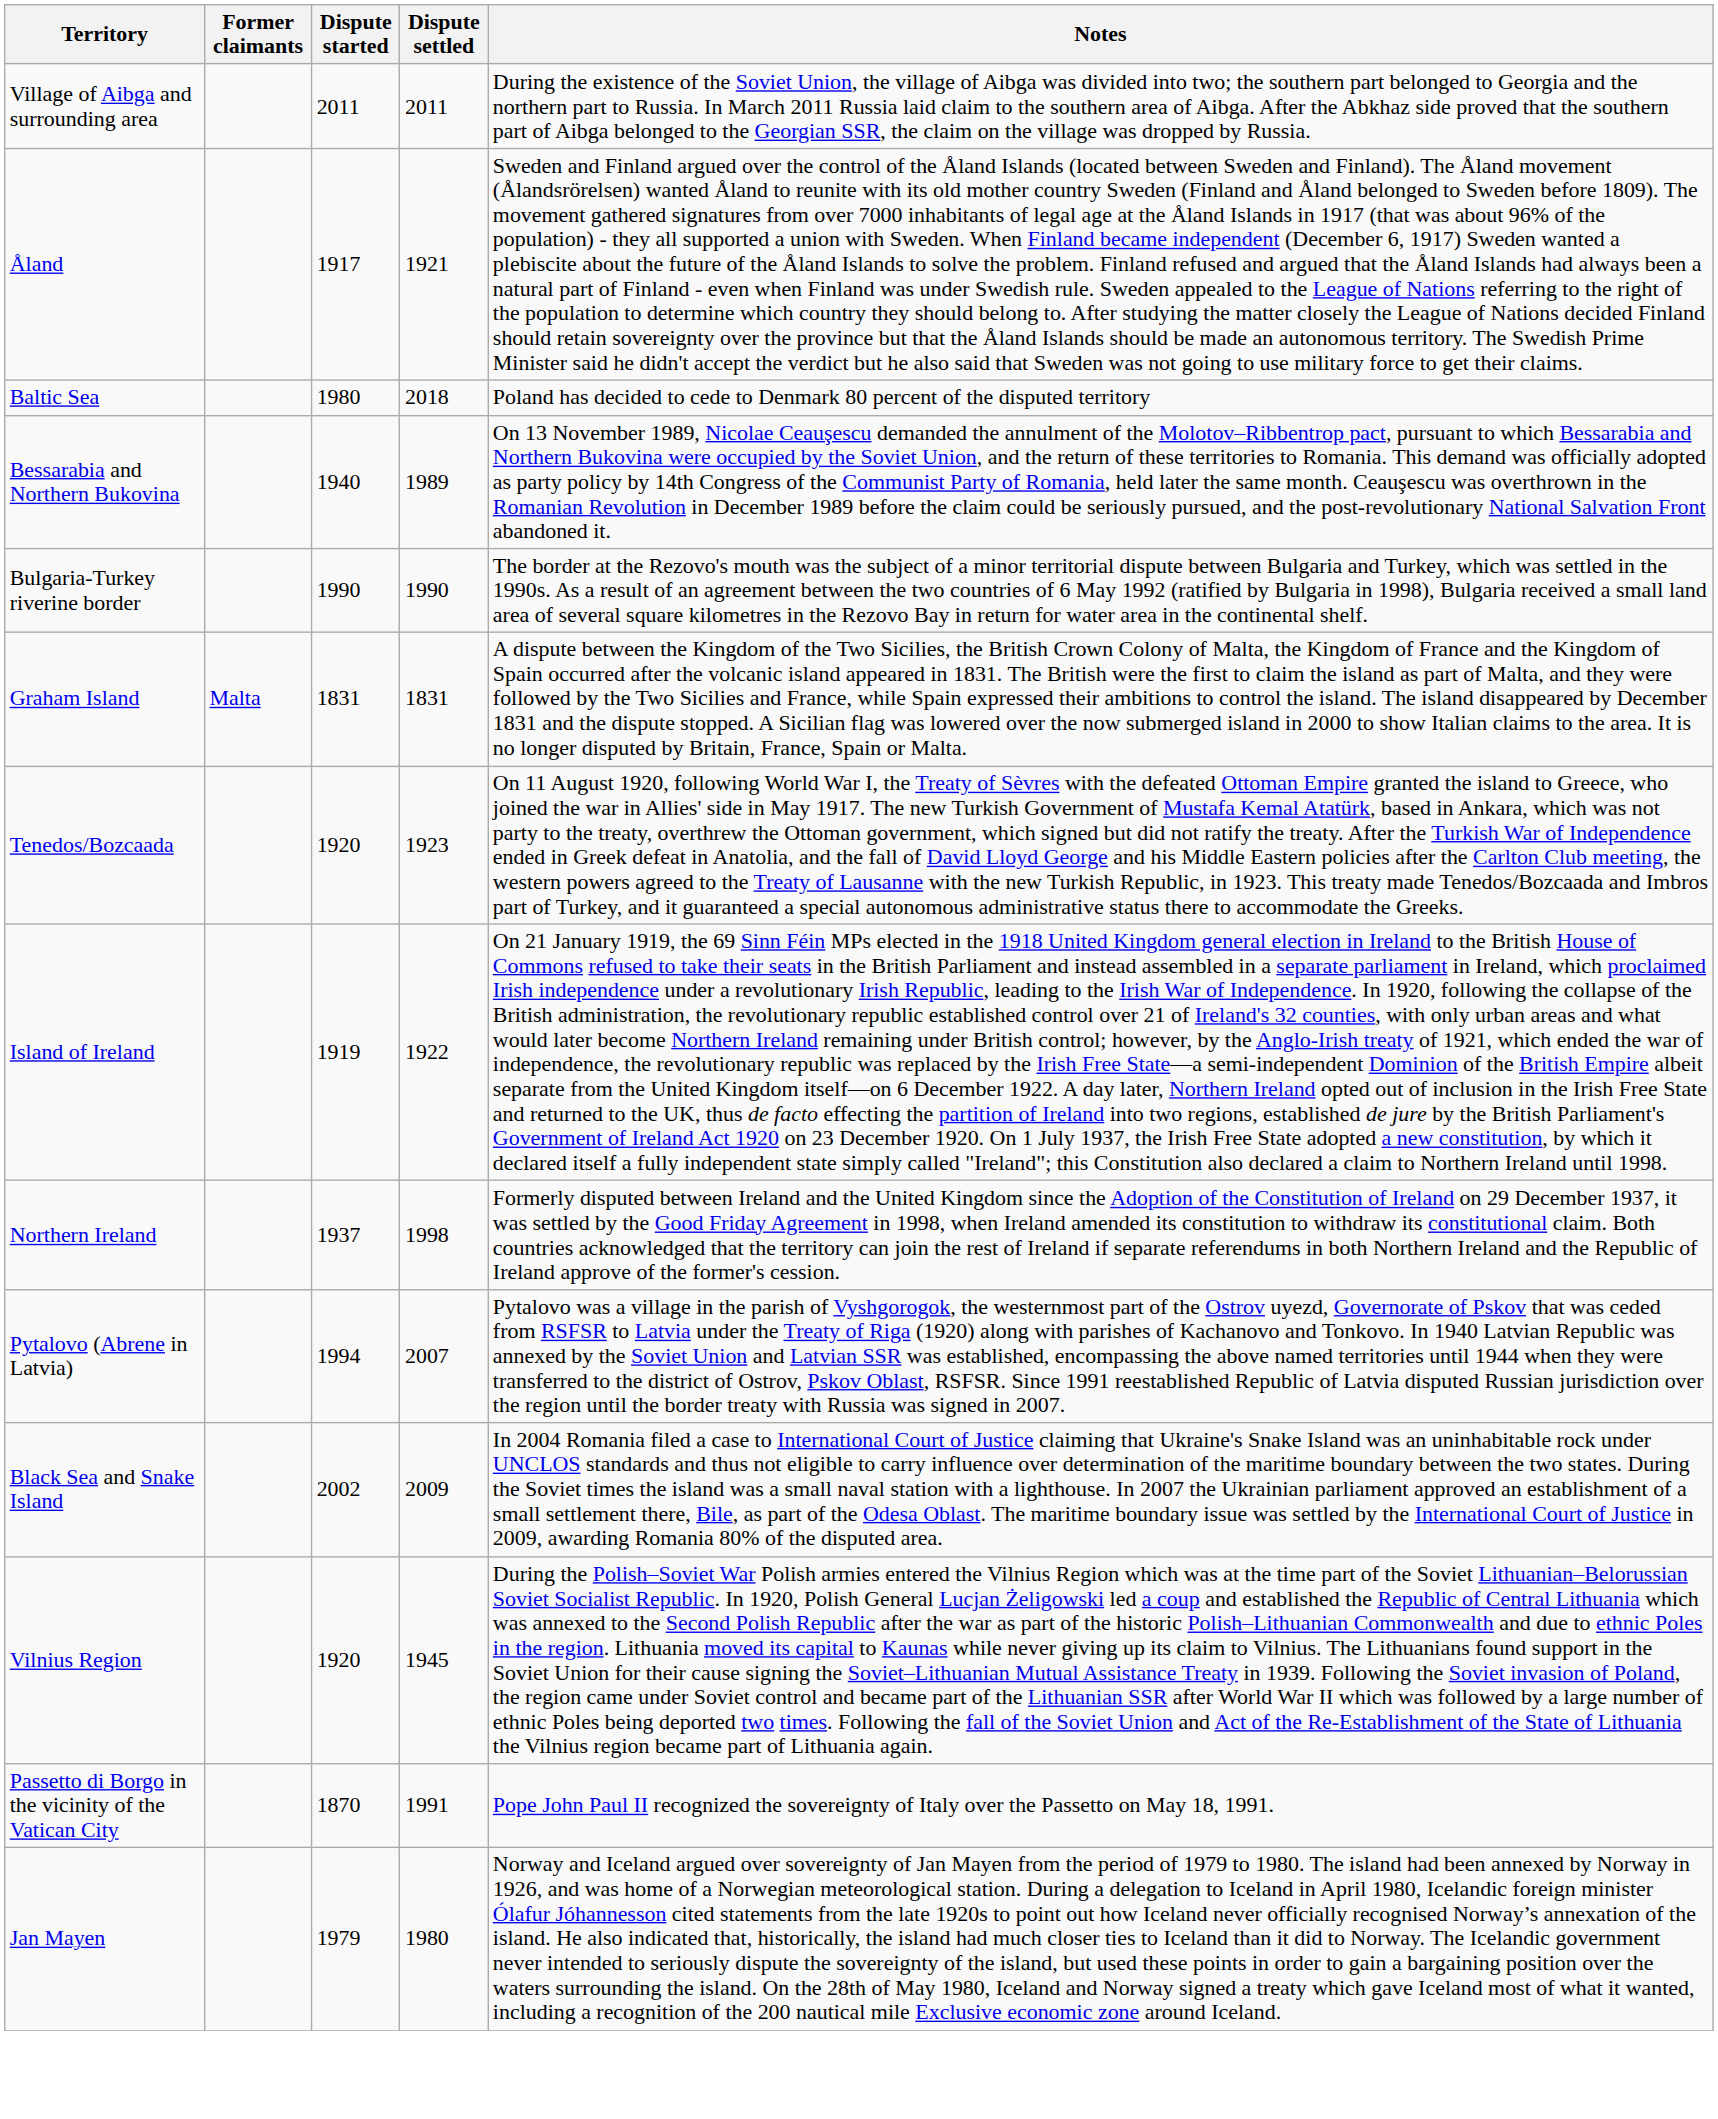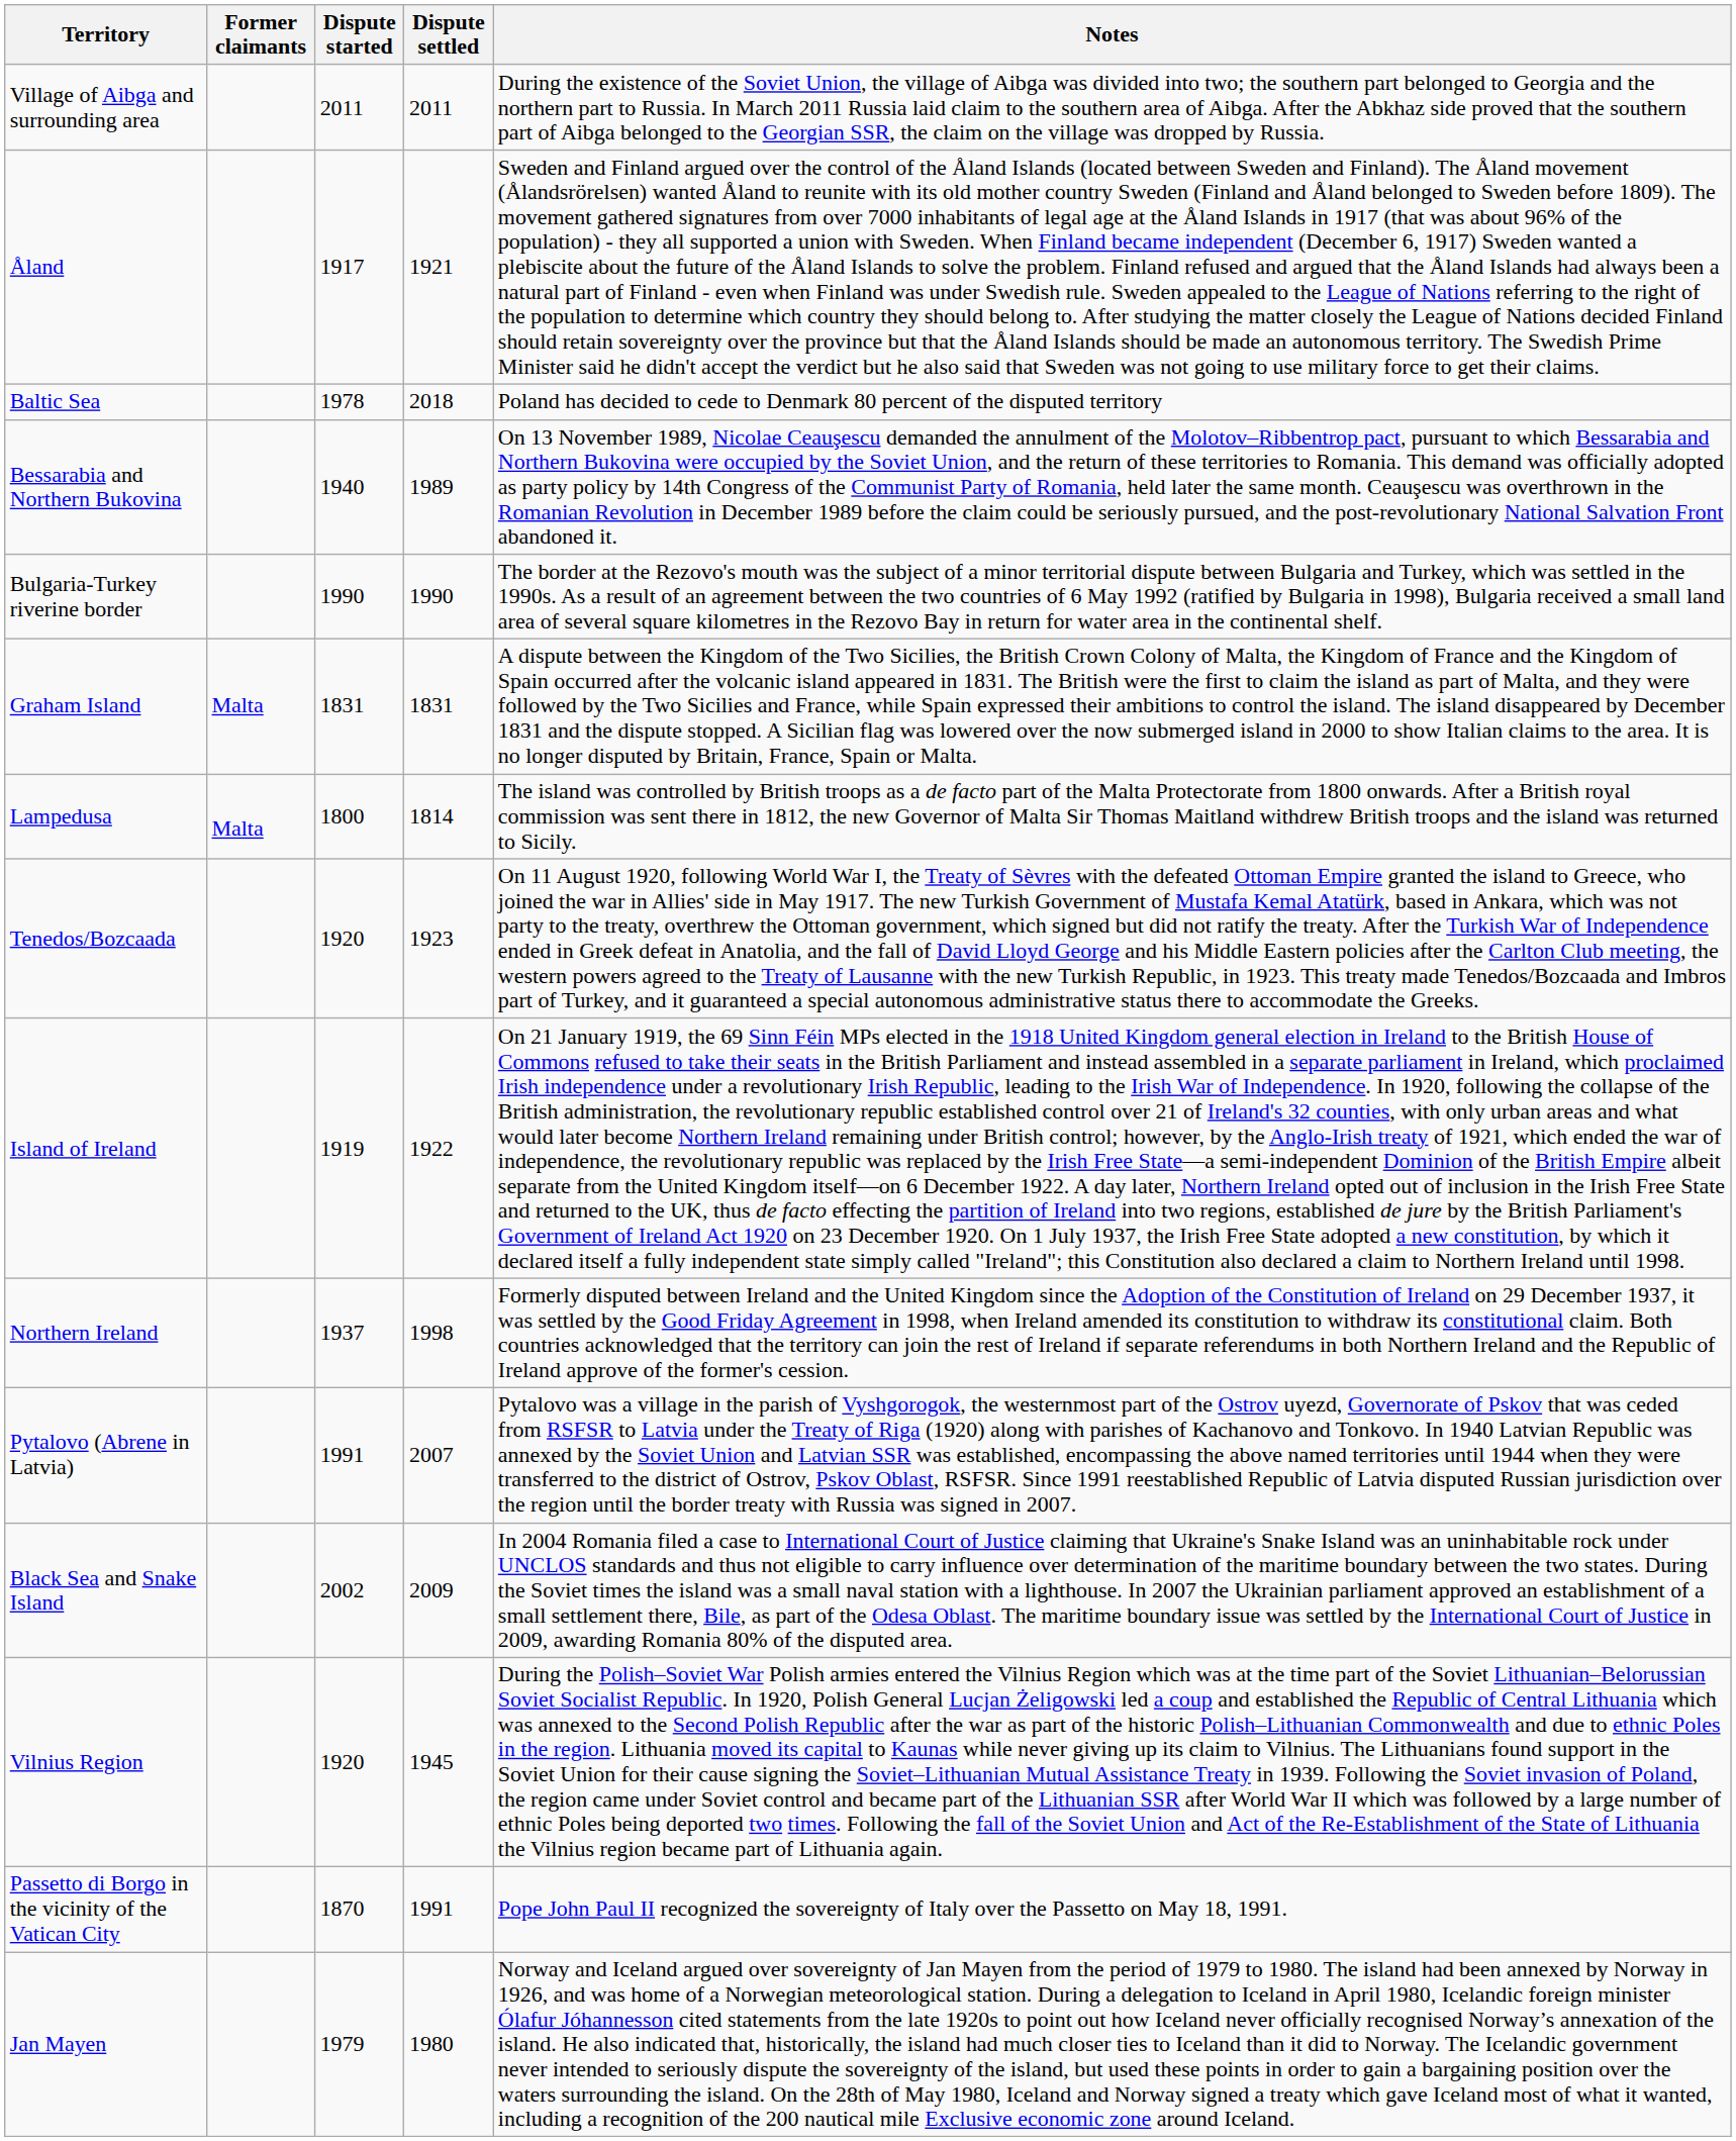Baltic Sea | Dispute started: 1980 -> 1978
+ row: Lampedusa | Malta | 1800 | 1814 | The island was controlled by British troops as a de facto part of the Malta Protectorate from 1800 onwards. After a British royal commission was sent there in 1812, the new Governor of Malta Sir Thomas Maitland withdrew British troops and the island was returned to Sicily.
Pytalovo (Abrene in Latvia) | Dispute started: 1994 -> 1991
